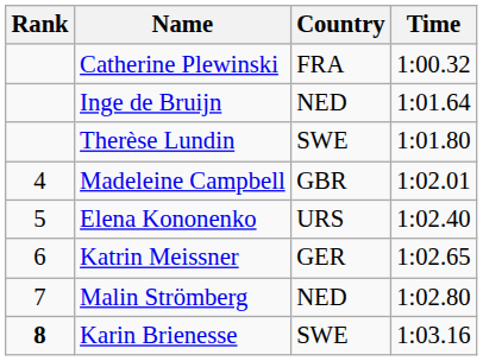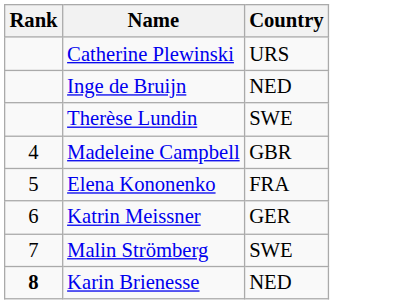- column: Time | 1:00.32 | 1:01.64 | 1:01.80 | 1:02.01 | 1:02.40 | 1:02.65 | 1:02.80 | 1:03.16
Catherine Plewinski | Country: FRA -> URS
Elena Kononenko | Country: URS -> FRA
Malin Strömberg | Country: NED -> SWE
Karin Brienesse | Country: SWE -> NED
